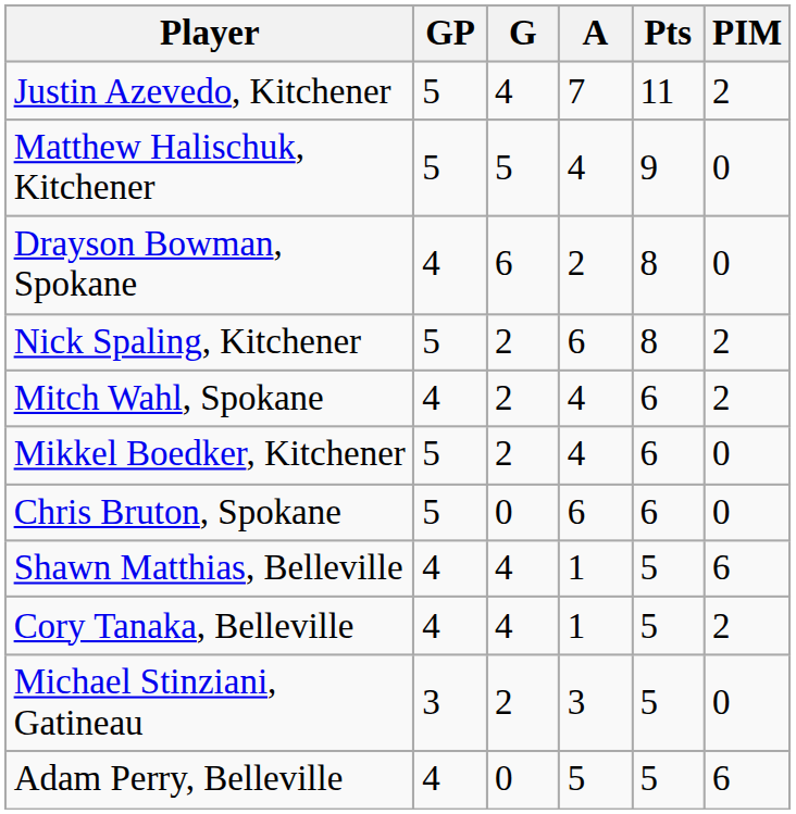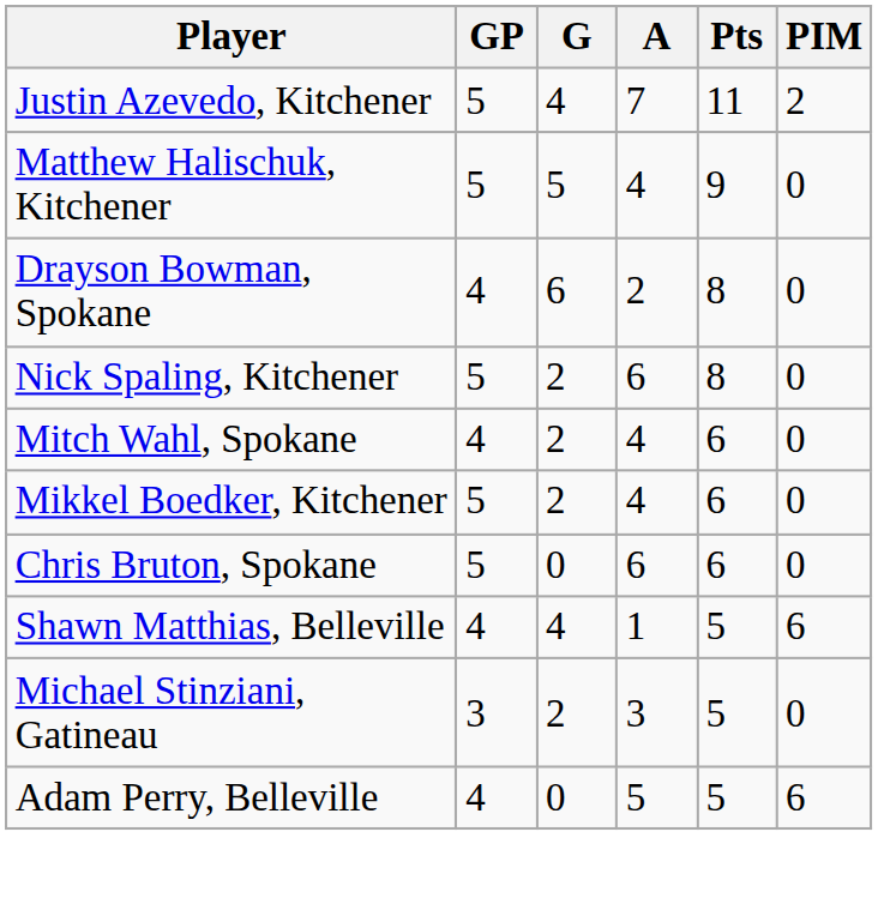Nick Spaling, Kitchener | PIM: 2 -> 0
Mitch Wahl, Spokane | PIM: 2 -> 0
- row: Cory Tanaka, Belleville | 4 | 4 | 1 | 5 | 2
